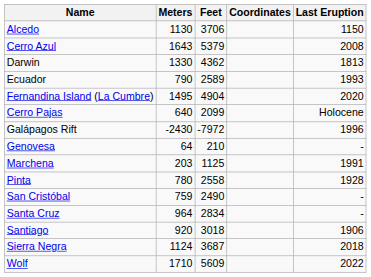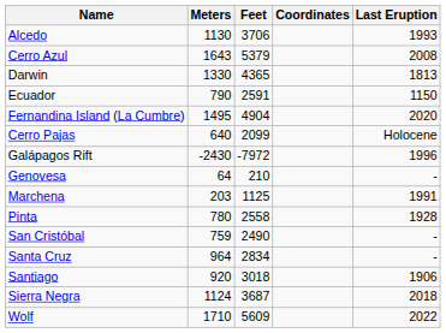Alcedo | Last Eruption: 1150 -> 1993
Darwin | Feet: 4362 -> 4365
Ecuador | Feet: 2589 -> 2591
Ecuador | Last Eruption: 1993 -> 1150
